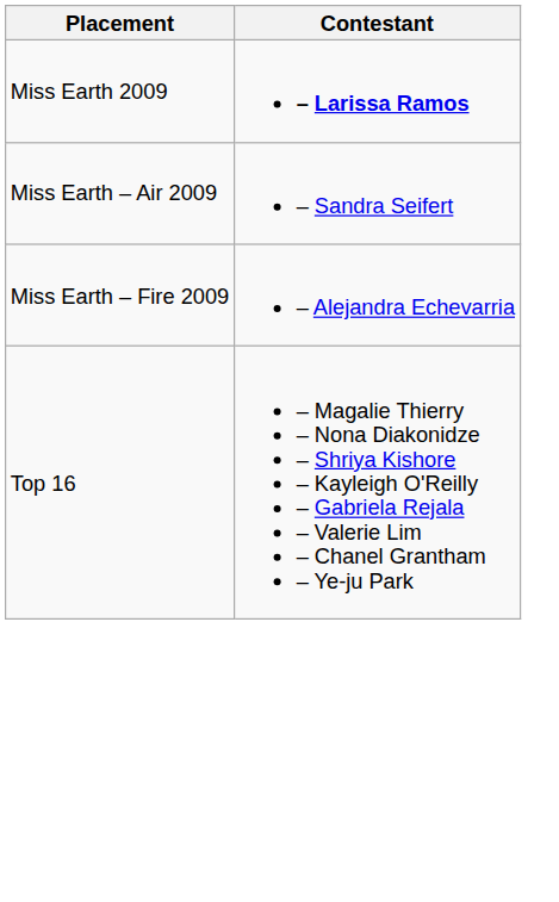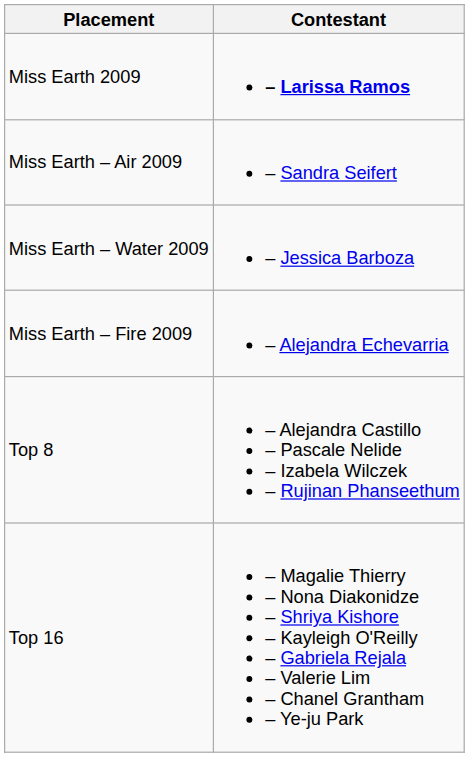+ row: Miss Earth – Water 2009 | – Jessica Barboza
+ row: Top 8 | – Alejandra Castillo – Pascale Nelide – Izabela Wilczek – Rujinan Phanseethum
